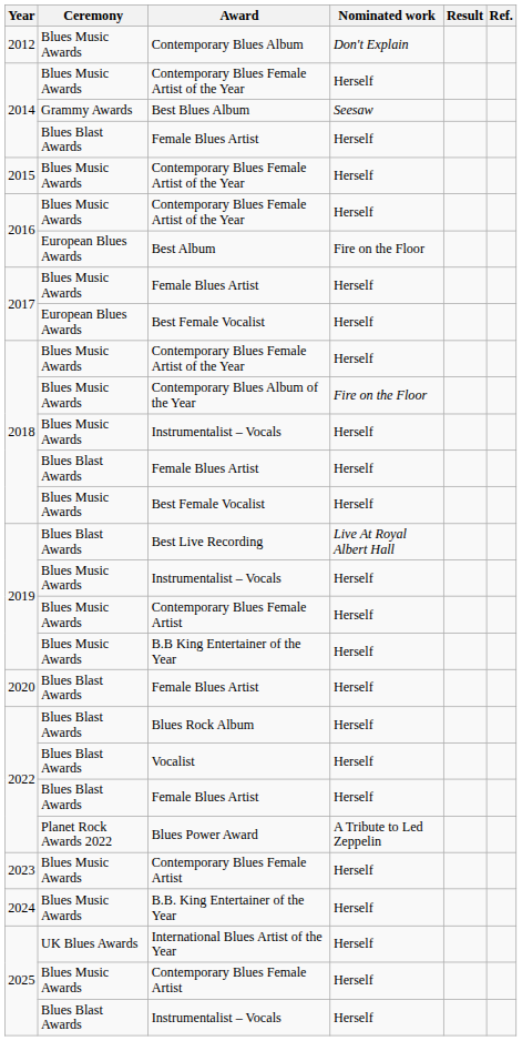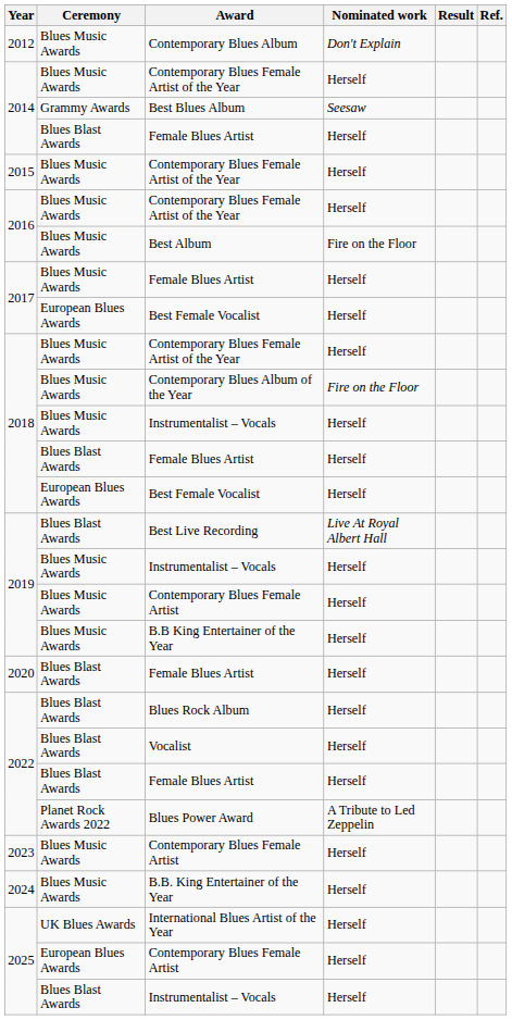Best Album | Ceremony: European Blues Awards -> Blues Music Awards
2018 / Best Female Vocalist | Ceremony: Blues Music Awards -> European Blues Awards
2025 / Contemporary Blues Female Artist | Ceremony: Blues Music Awards -> European Blues Awards
